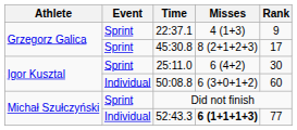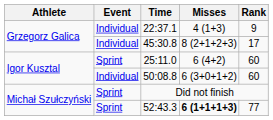22:37.1 | Event: Sprint -> Individual
45:30.8 | Event: Sprint -> Individual
25:11.0 | Rank: 30 -> 60
52:43.3 | Event: Individual -> Sprint
